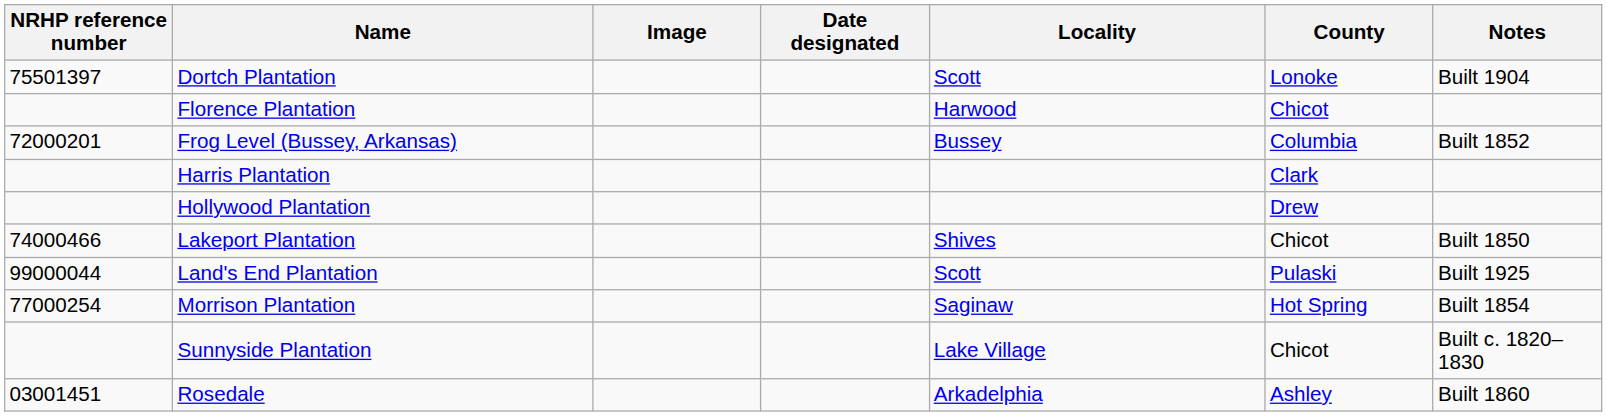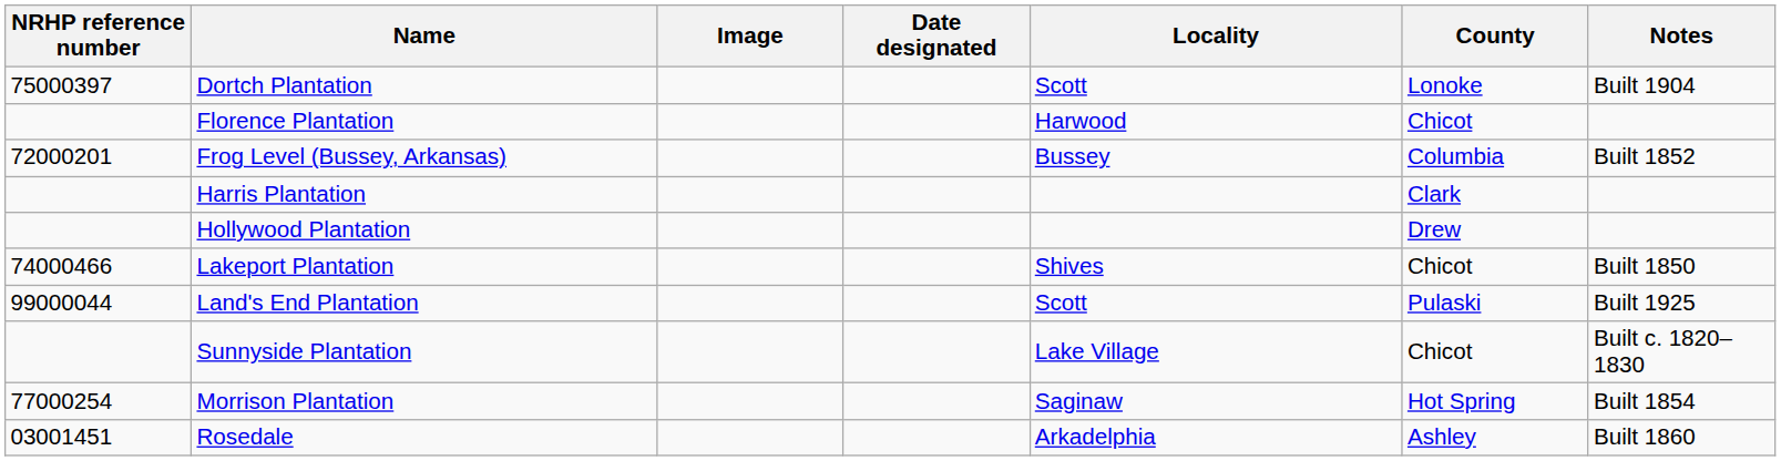Dortch Plantation | NRHP reference number: 75501397 -> 75000397
rows swapped: Morrison Plantation <-> Sunnyside Plantation
